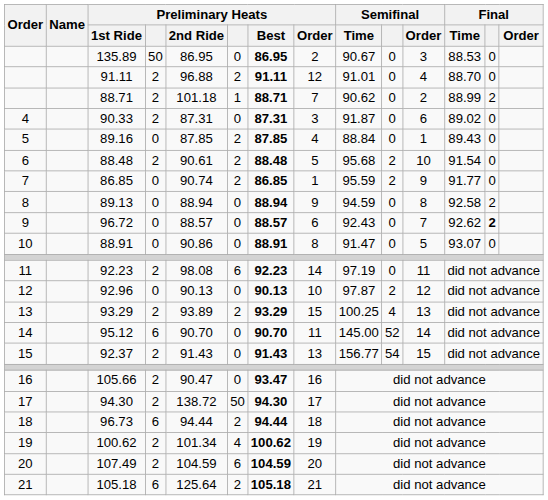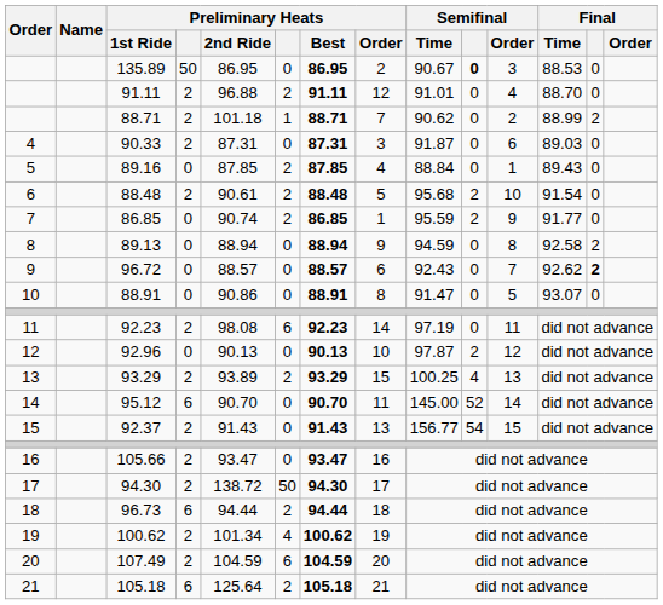135.89 | Semifinal: normal -> bold
90.33 | Final / Time: 89.02 -> 89.03
105.66 | Preliminary Heats / 2nd Ride: 90.47 -> 93.47
